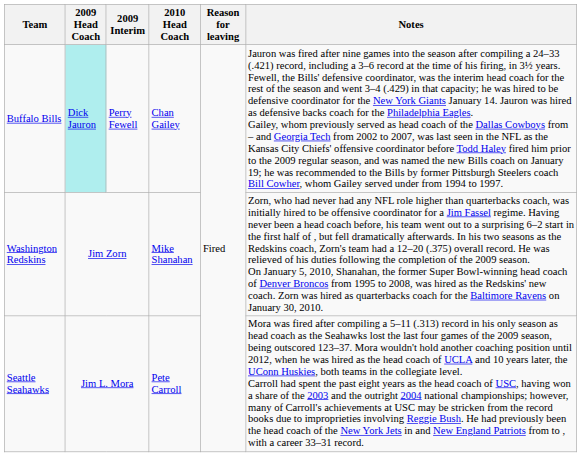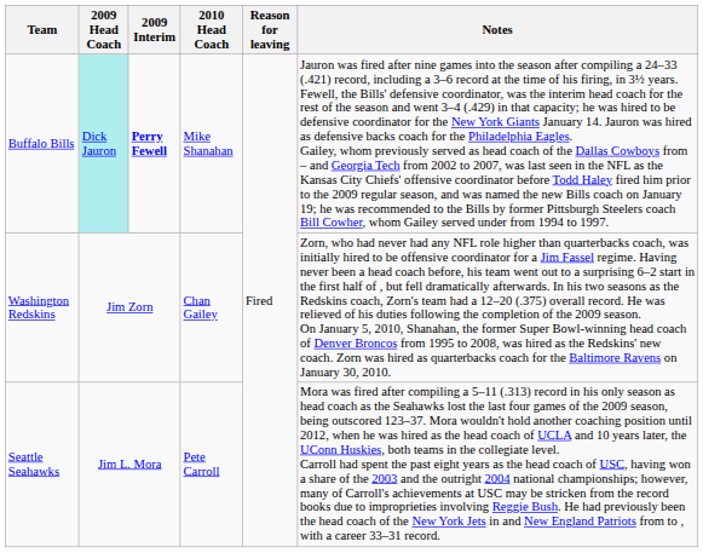Buffalo Bills | 2009 Interim: normal -> bold
Buffalo Bills | 2010 Head Coach: Chan Gailey -> Mike Shanahan
Washington Redskins | 2010 Head Coach: Mike Shanahan -> Chan Gailey
